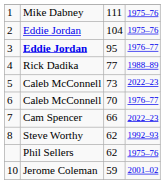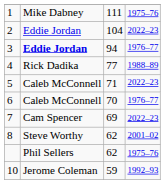2 | column 4: 1975–76 -> 2022–23
3 | column 3: 95 -> 94
5 | column 3: 73 -> 71
7 | column 3: 66 -> 69
8 | column 4: 1992–93 -> 2001–02
10 | column 4: 2001–02 -> 1992–93
